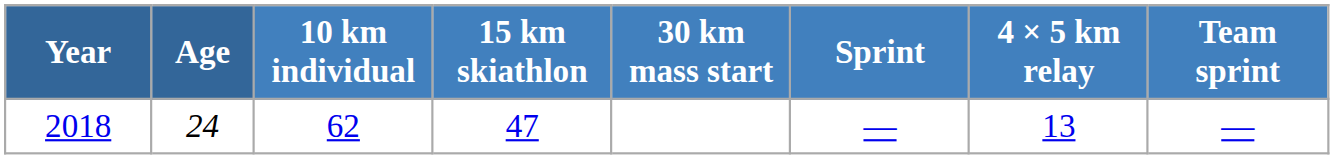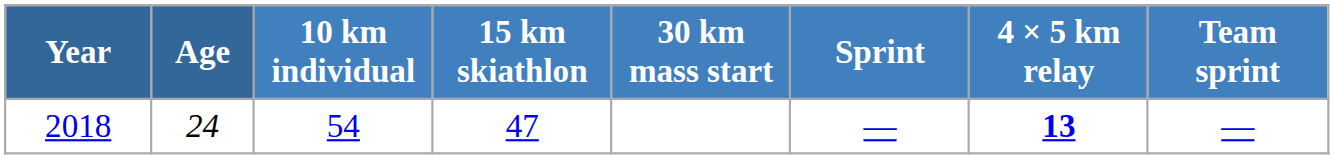2018 | 10 km individual: 62 -> 54
2018 | 4 × 5 km relay: normal -> bold
